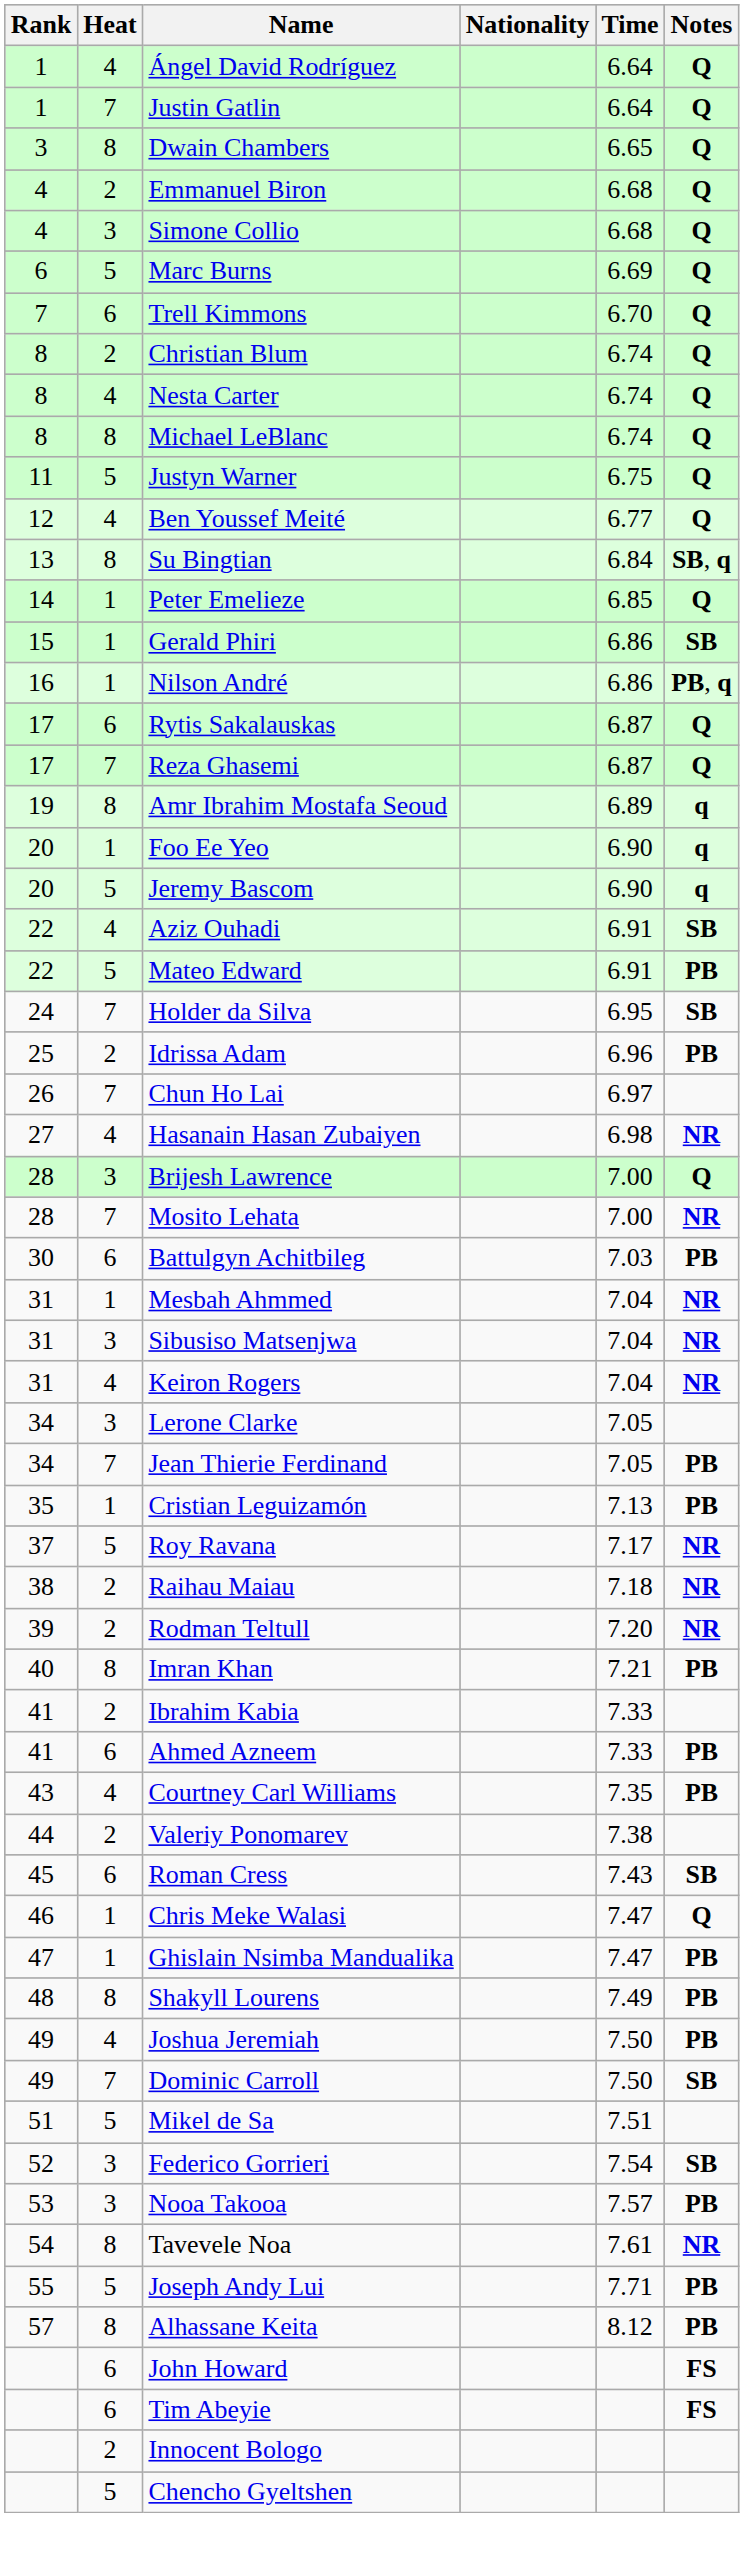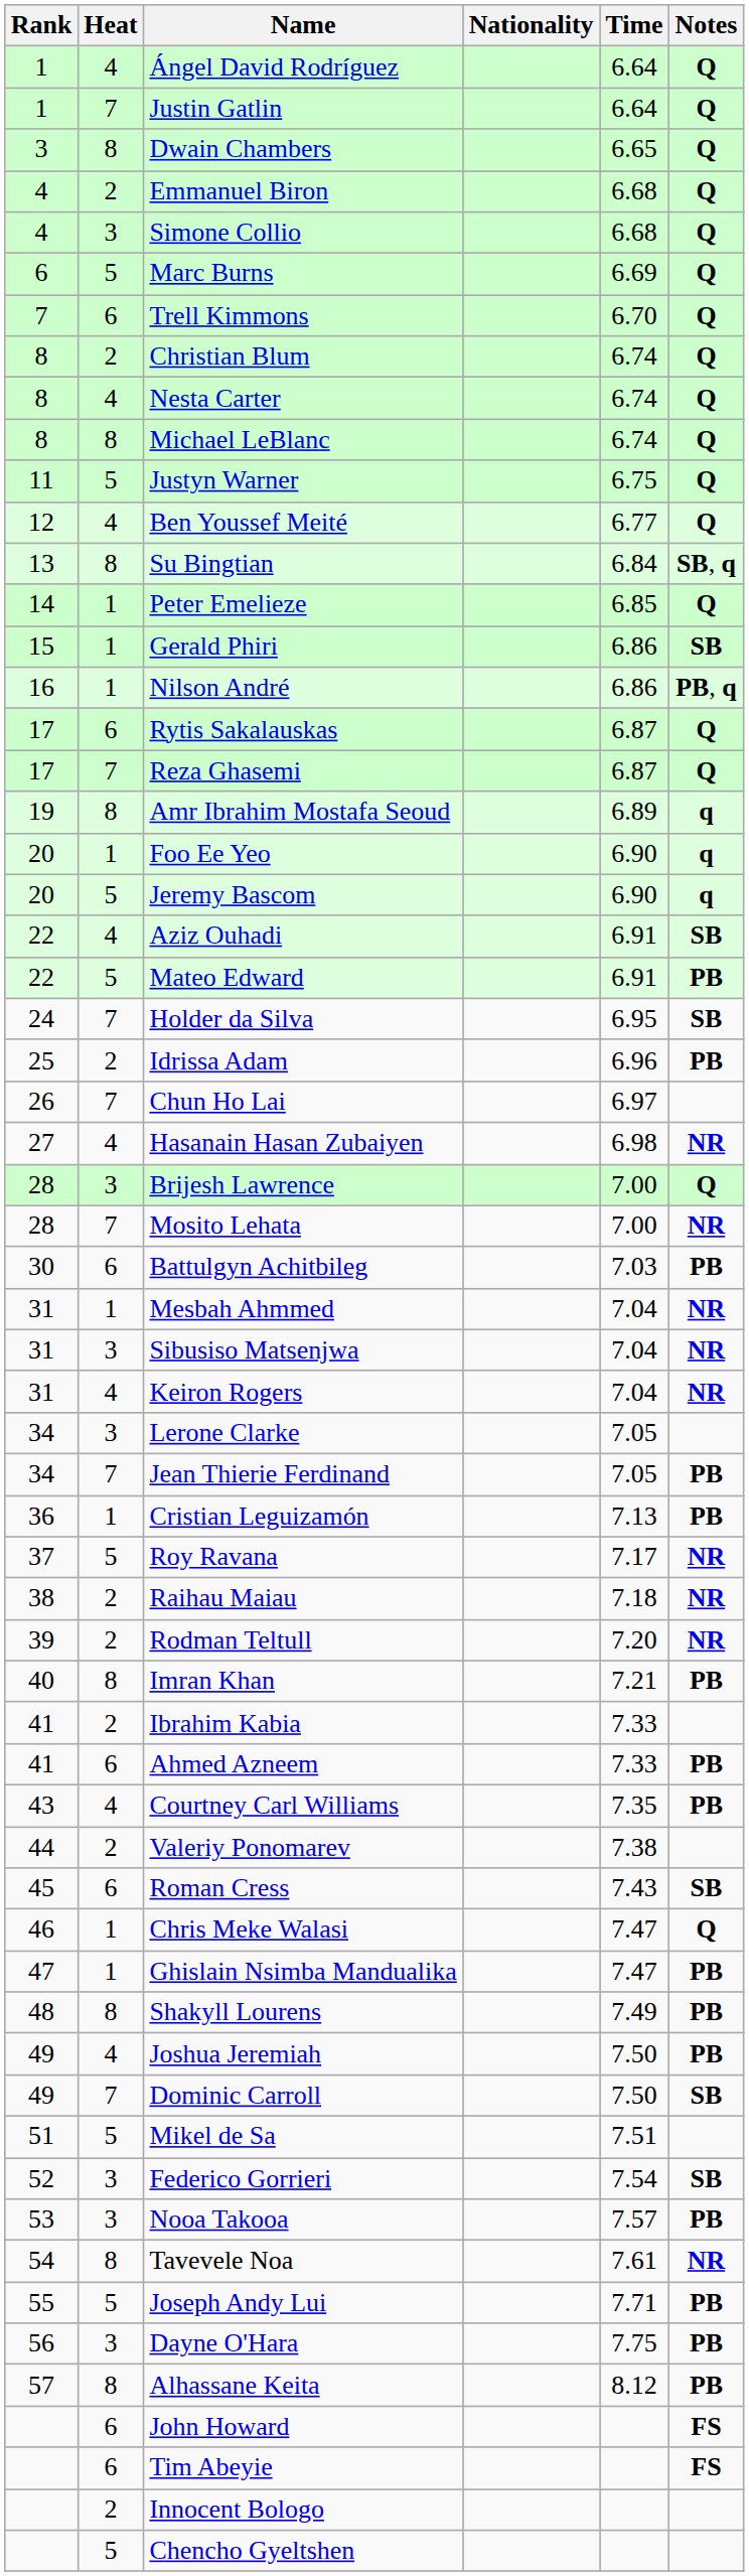Cristian Leguizamón | Rank: 35 -> 36
+ row: 56 | 3 | Dayne O'Hara | 7.75 | PB
